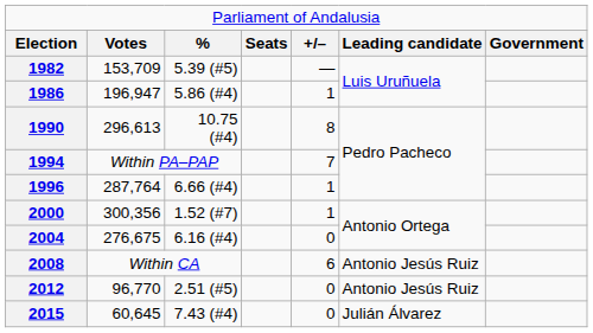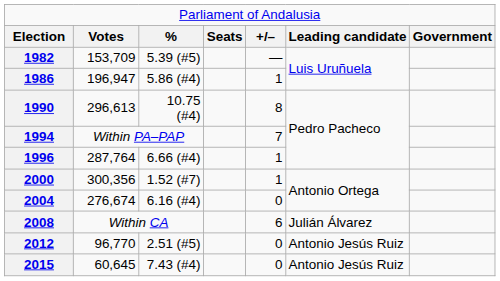2004 | column 2: 276,675 -> 276,674
2008 | column 6: Antonio Jesús Ruiz -> Julián Álvarez
2015 | column 6: Julián Álvarez -> Antonio Jesús Ruiz
